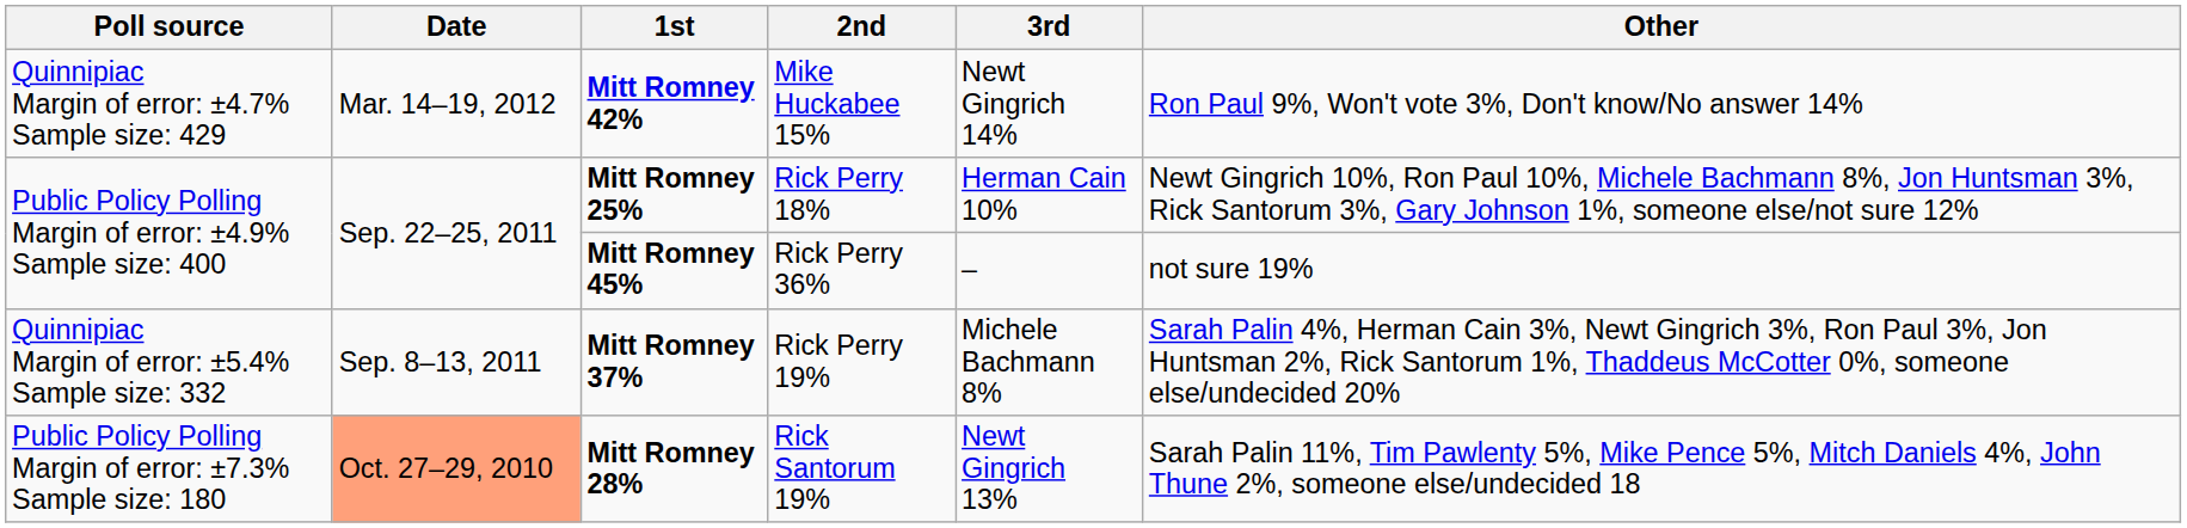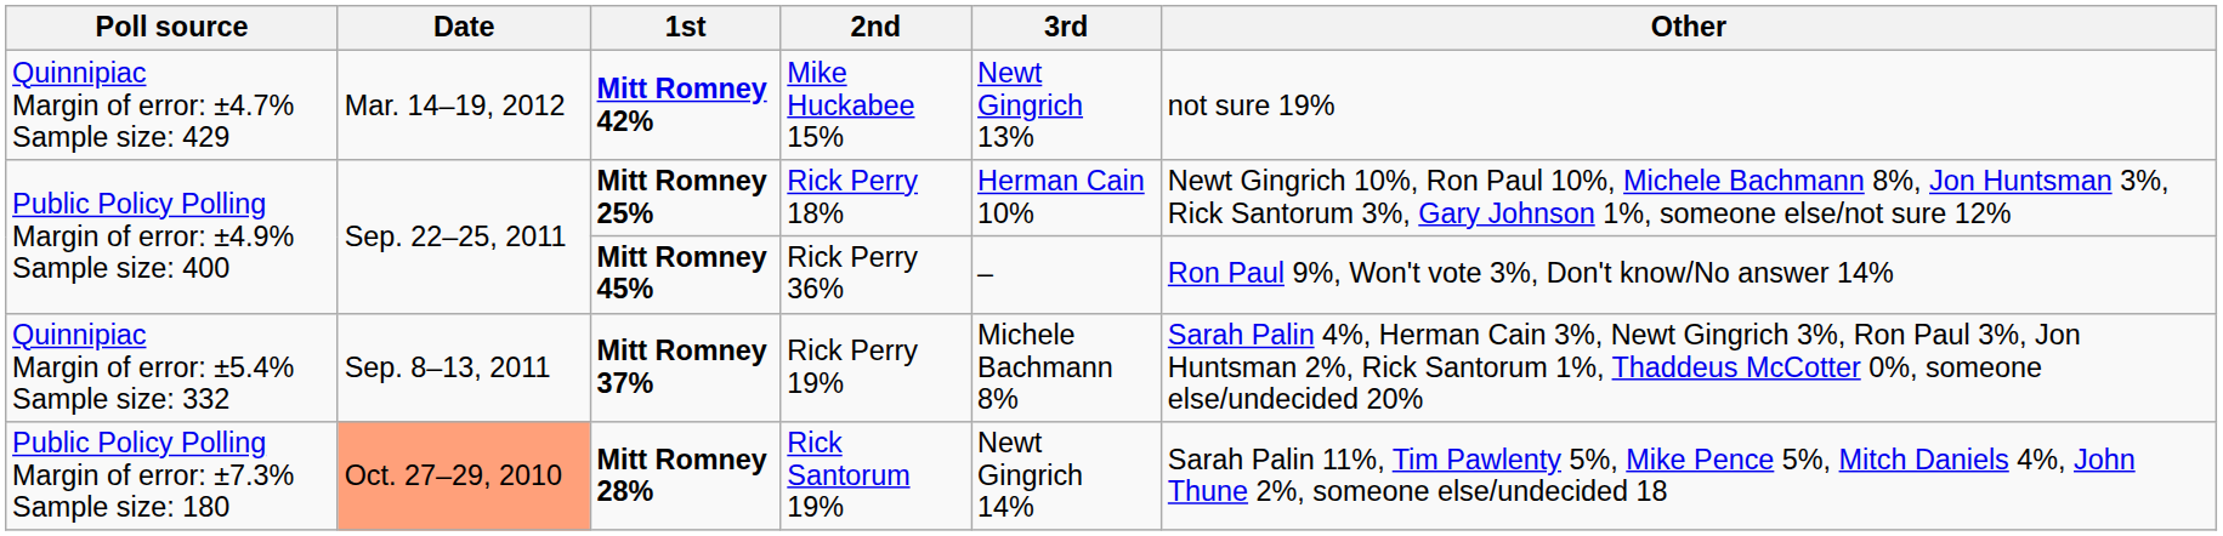Mitt Romney 42% | 3rd: Newt Gingrich 14% -> Newt Gingrich 13%
Mitt Romney 42% | Other: Ron Paul 9%, Won't vote 3%, Don't know/No answer 14% -> not sure 19%
Mitt Romney 45% | Other: not sure 19% -> Ron Paul 9%, Won't vote 3%, Don't know/No answer 14%
Mitt Romney 28% | 3rd: Newt Gingrich 13% -> Newt Gingrich 14%
